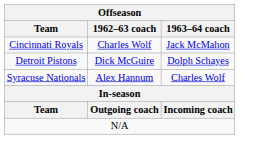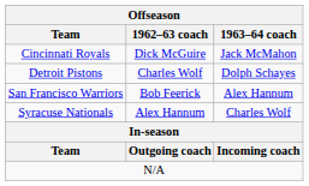Cincinnati Royals | 1962–63 coach: Charles Wolf -> Dick McGuire
Detroit Pistons | 1962–63 coach: Dick McGuire -> Charles Wolf
+ row: San Francisco Warriors | Bob Feerick | Alex Hannum
